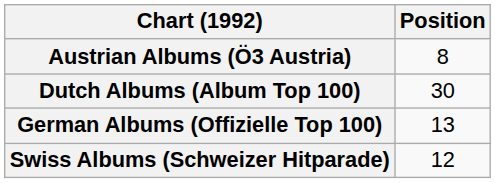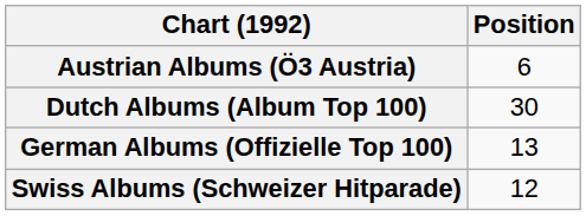Austrian Albums (Ö3 Austria) | Position: 8 -> 6
